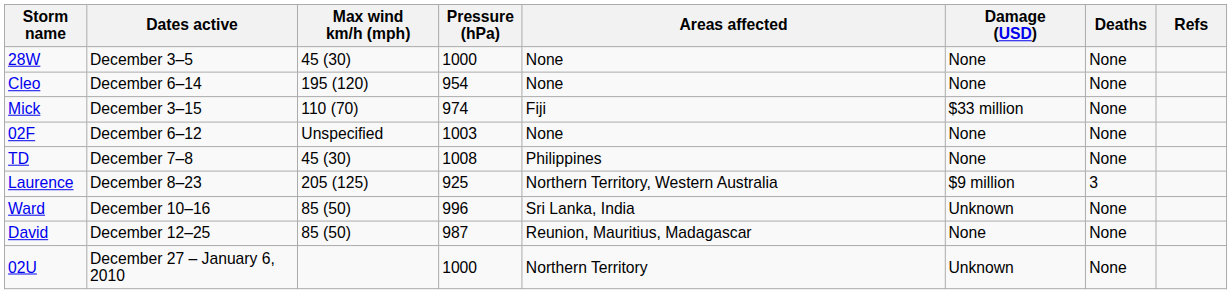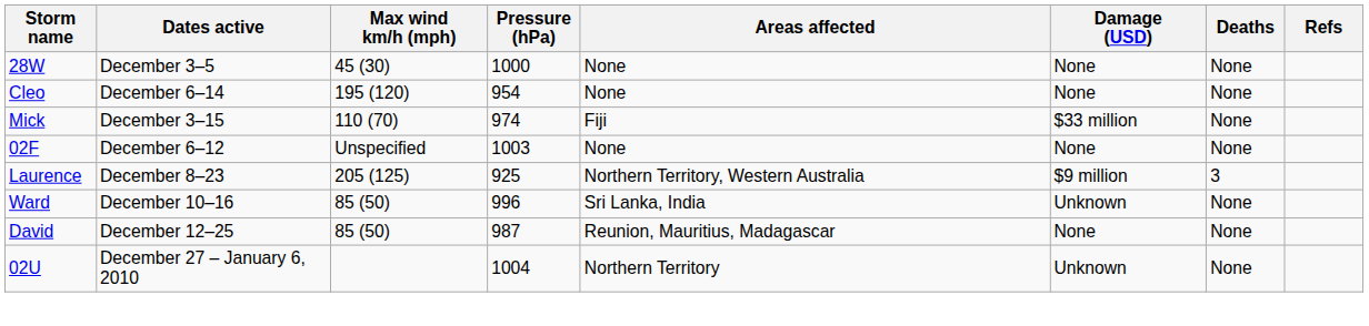- row: TD | December 7–8 | 45 (30) | 1008 | Philippines | None | None
02U | Pressure (hPa): 1000 -> 1004
